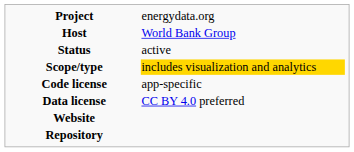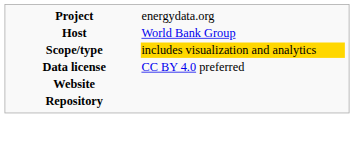- row: Status | active
- row: Code license | app-specific
